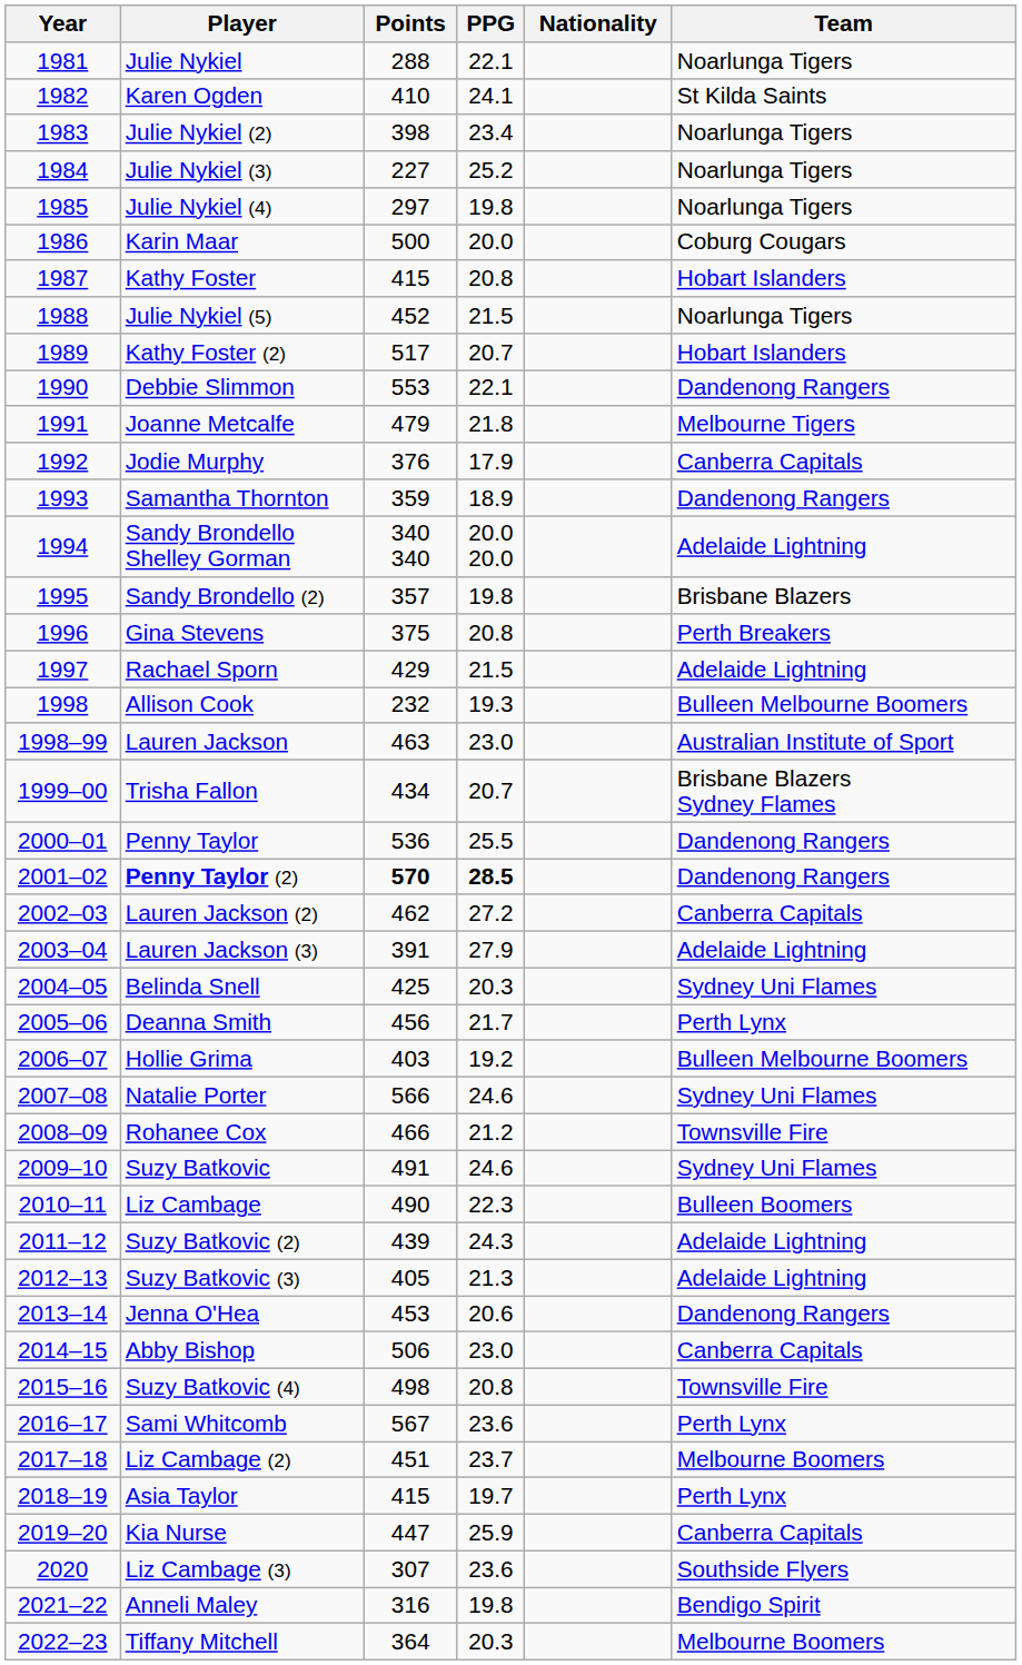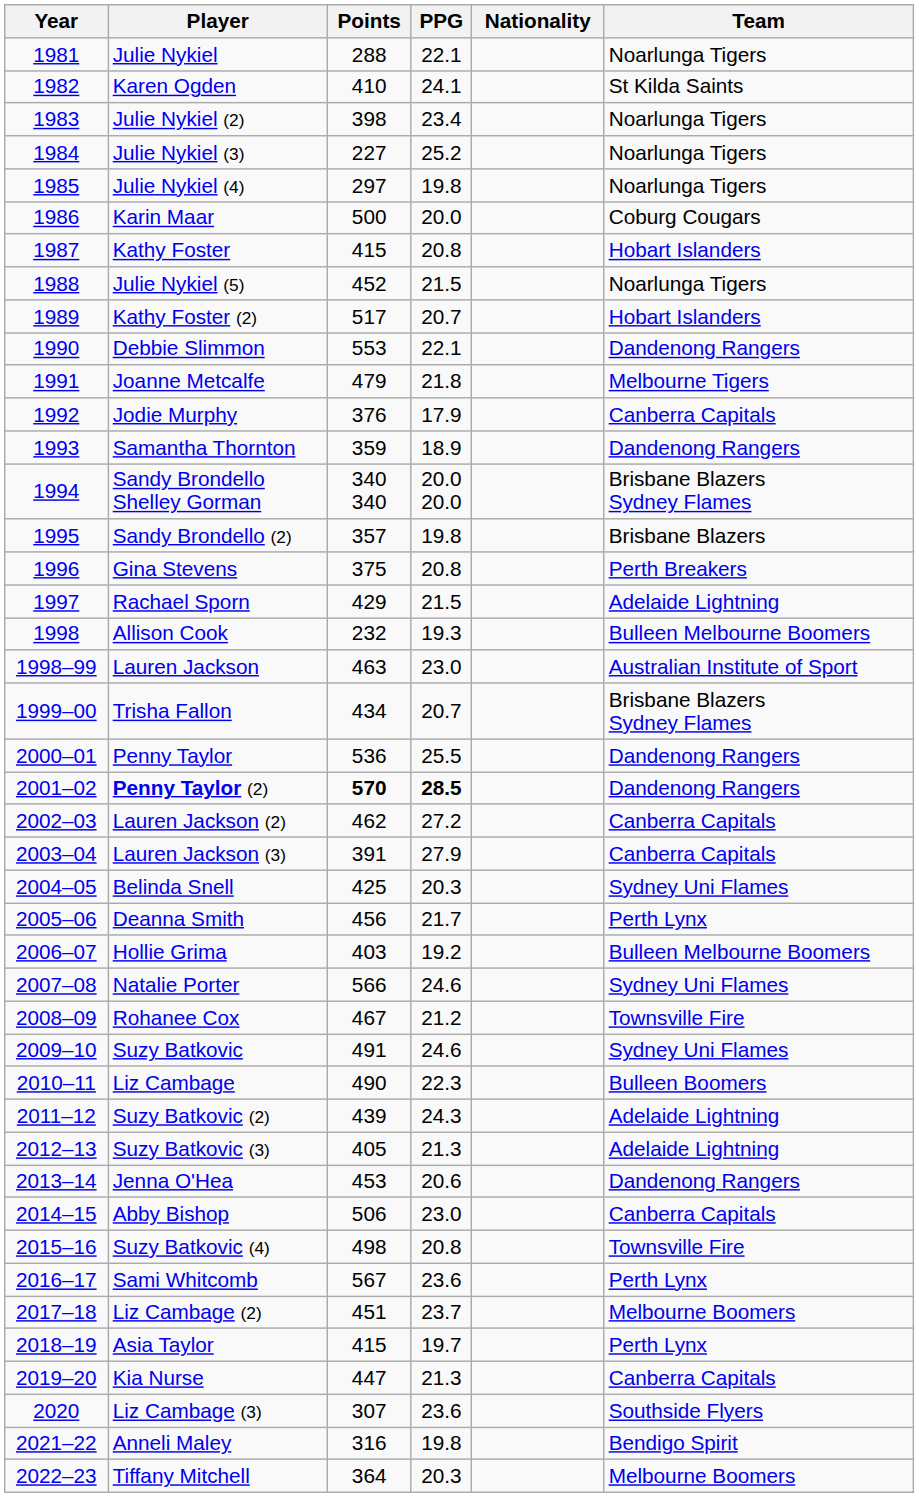Sandy Brondello Shelley Gorman | Team: Adelaide Lightning -> Brisbane Blazers Sydney Flames
Lauren Jackson (3) | Team: Adelaide Lightning -> Canberra Capitals
Rohanee Cox | Points: 466 -> 467
Kia Nurse | PPG: 25.9 -> 21.3
